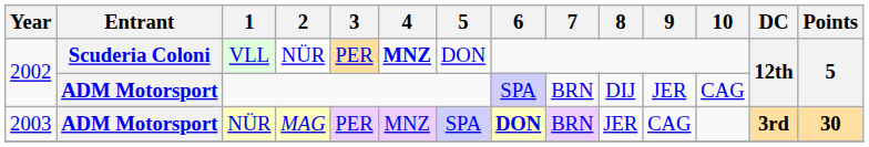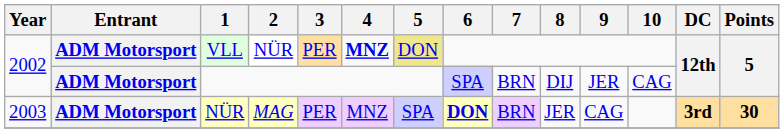VLL | Entrant: Scuderia Coloni -> ADM Motorsport
VLL | 5: no background -> khaki background
